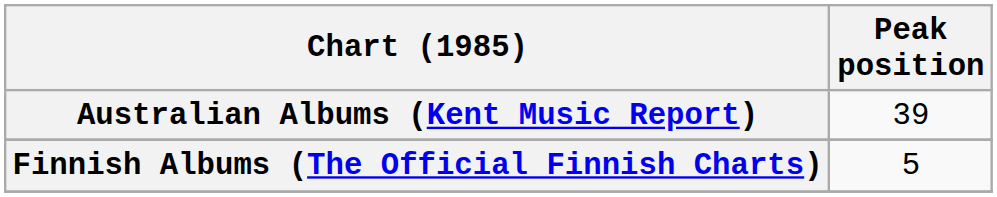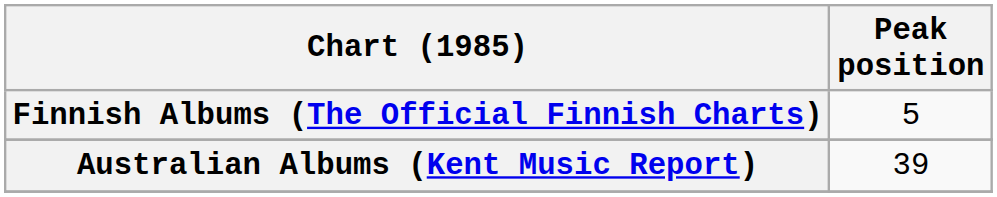rows swapped: Australian Albums (Kent Music Report) <-> Finnish Albums (The Official Finnish Charts)
